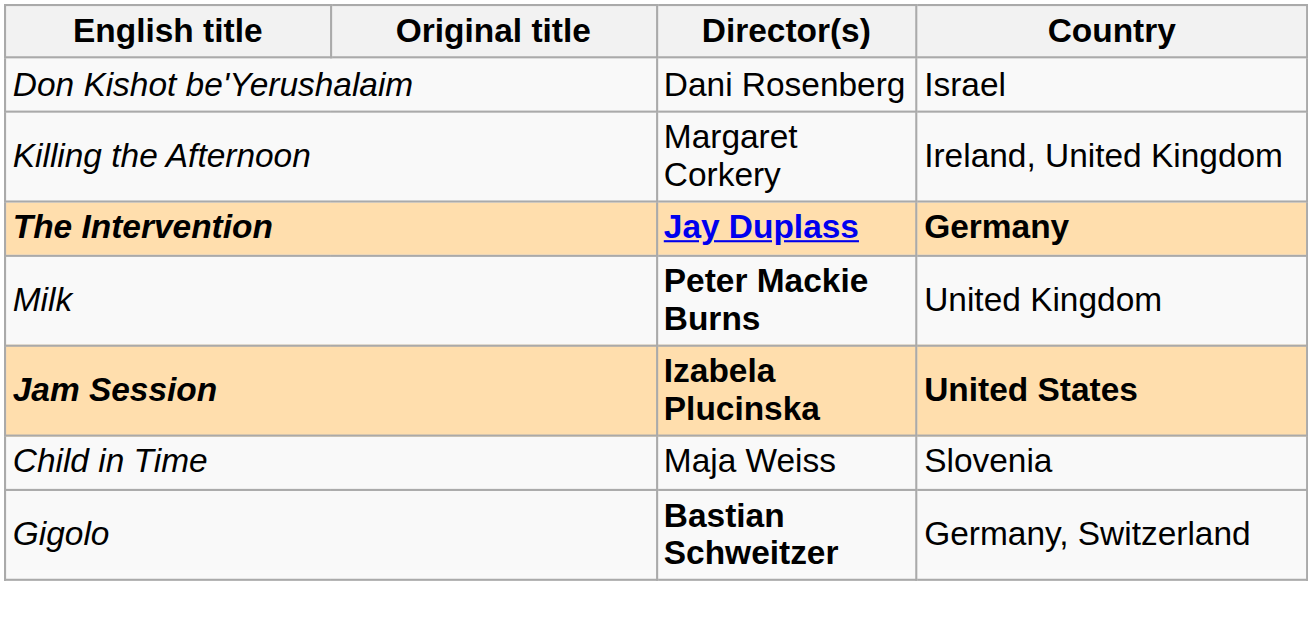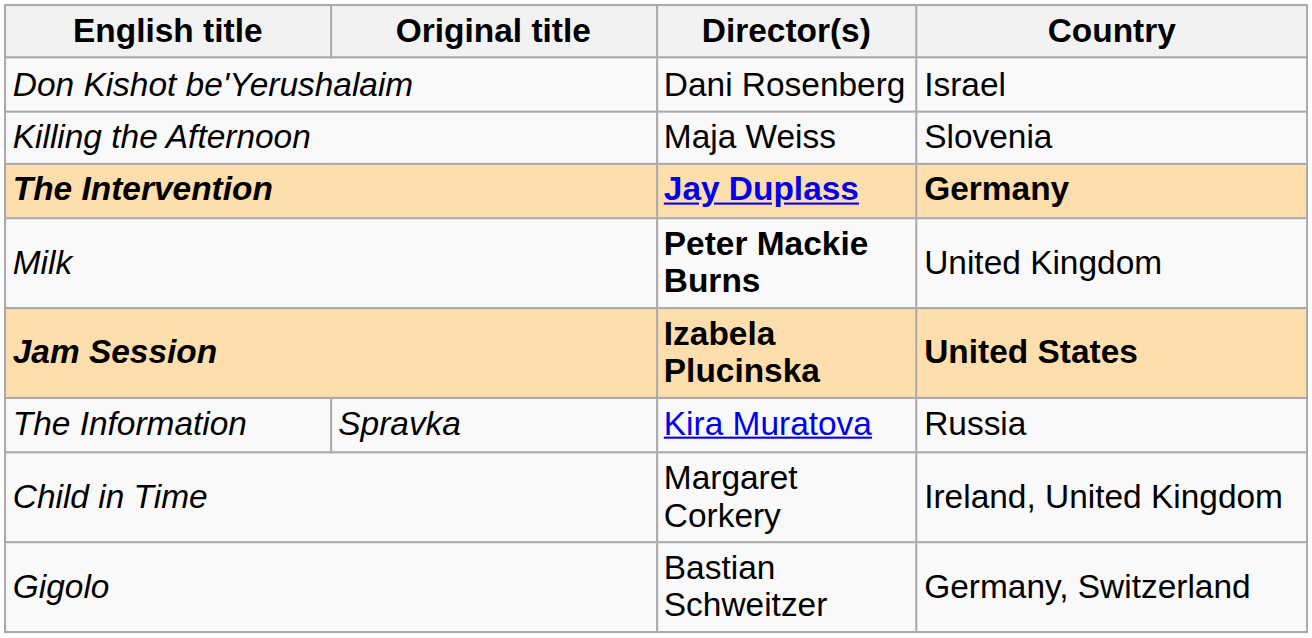Killing the Afternoon | Director(s): Margaret Corkery -> Maja Weiss
Killing the Afternoon | Country: Ireland, United Kingdom -> Slovenia
+ row: The Information | Spravka | Kira Muratova | Russia
Child in Time | Director(s): Maja Weiss -> Margaret Corkery
Child in Time | Country: Slovenia -> Ireland, United Kingdom
Gigolo | Director(s): bold -> normal
